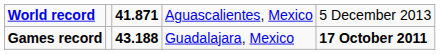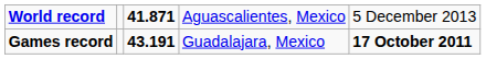Games record | column 3: 43.188 -> 43.191
